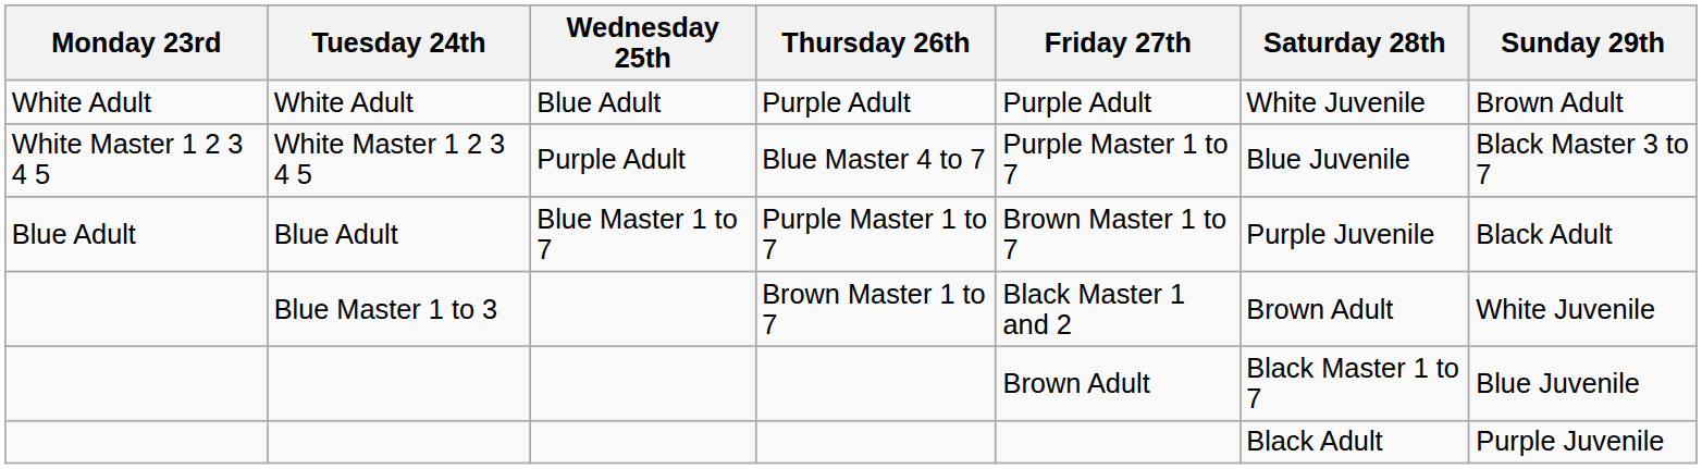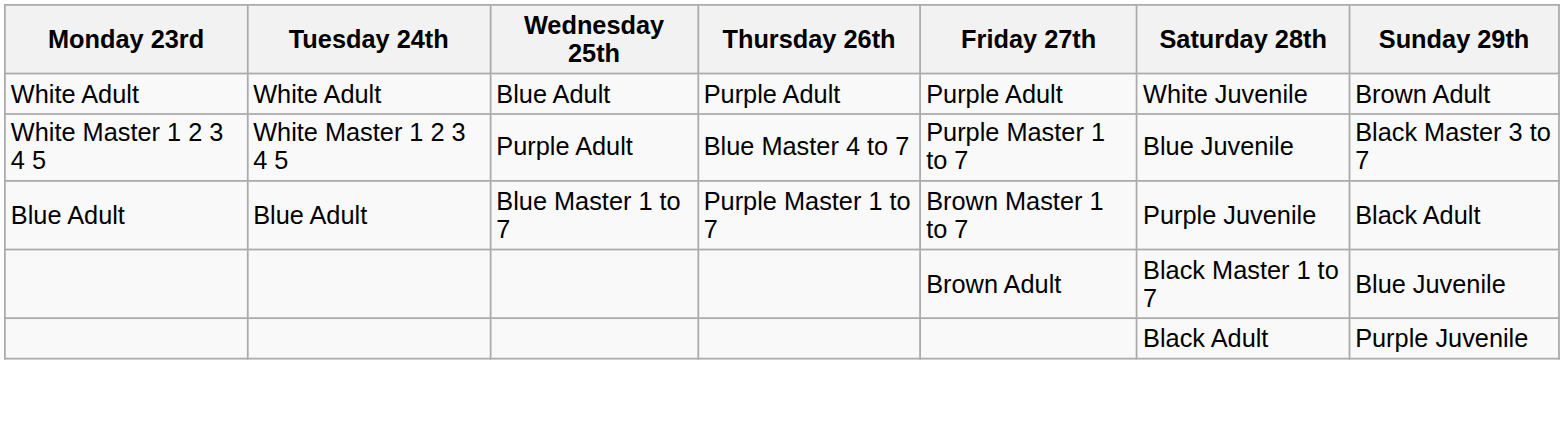- row: Blue Master 1 to 3 | Brown Master 1 to 7 | Black Master 1 and 2 | Brown Adult | White Juvenile
